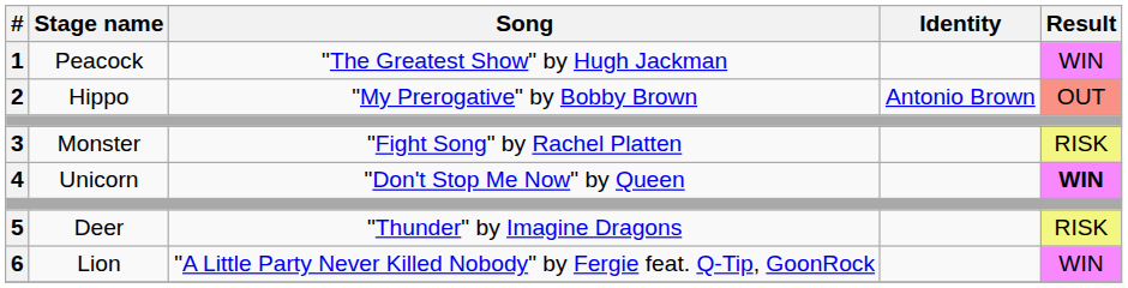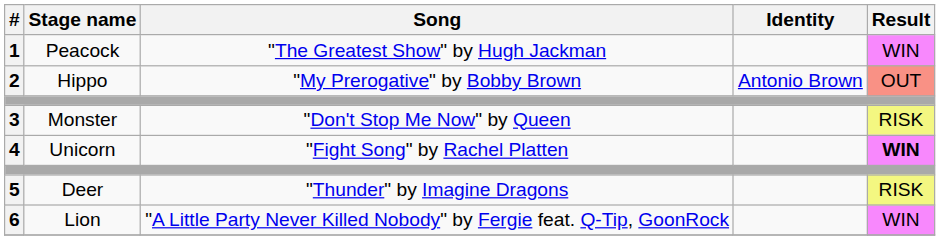3 | Song: "Fight Song" by Rachel Platten -> "Don't Stop Me Now" by Queen
4 | Song: "Don't Stop Me Now" by Queen -> "Fight Song" by Rachel Platten
